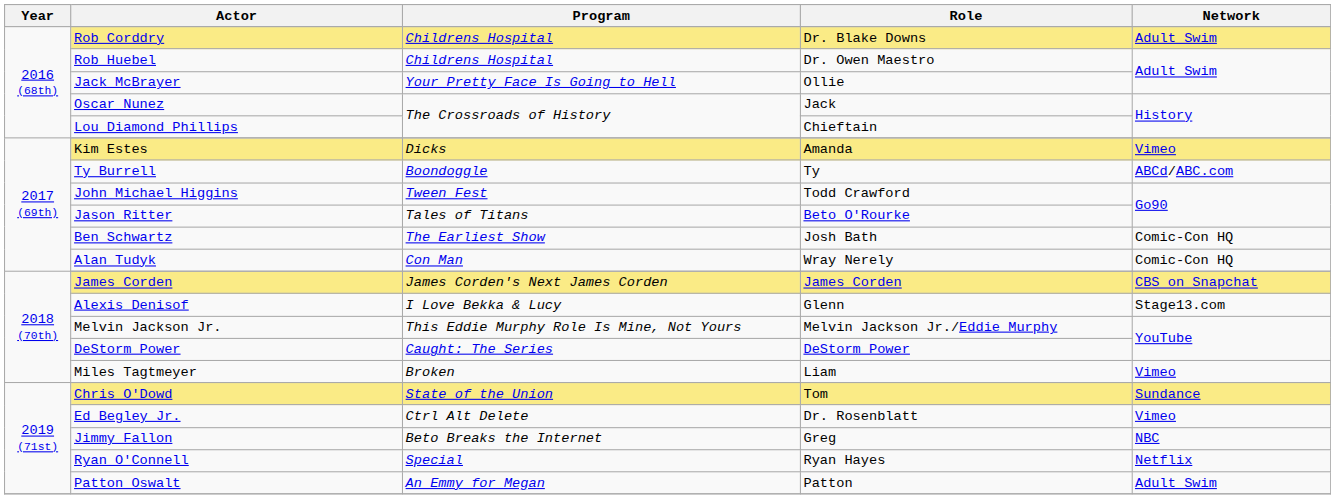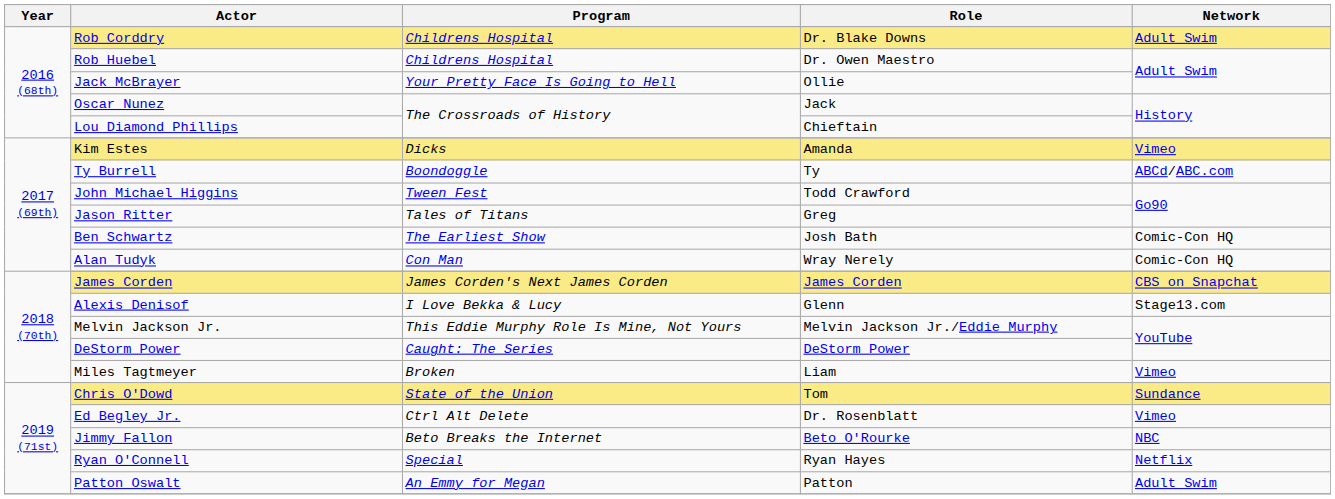Jason Ritter | Role: Beto O'Rourke -> Greg
Jimmy Fallon | Role: Greg -> Beto O'Rourke
